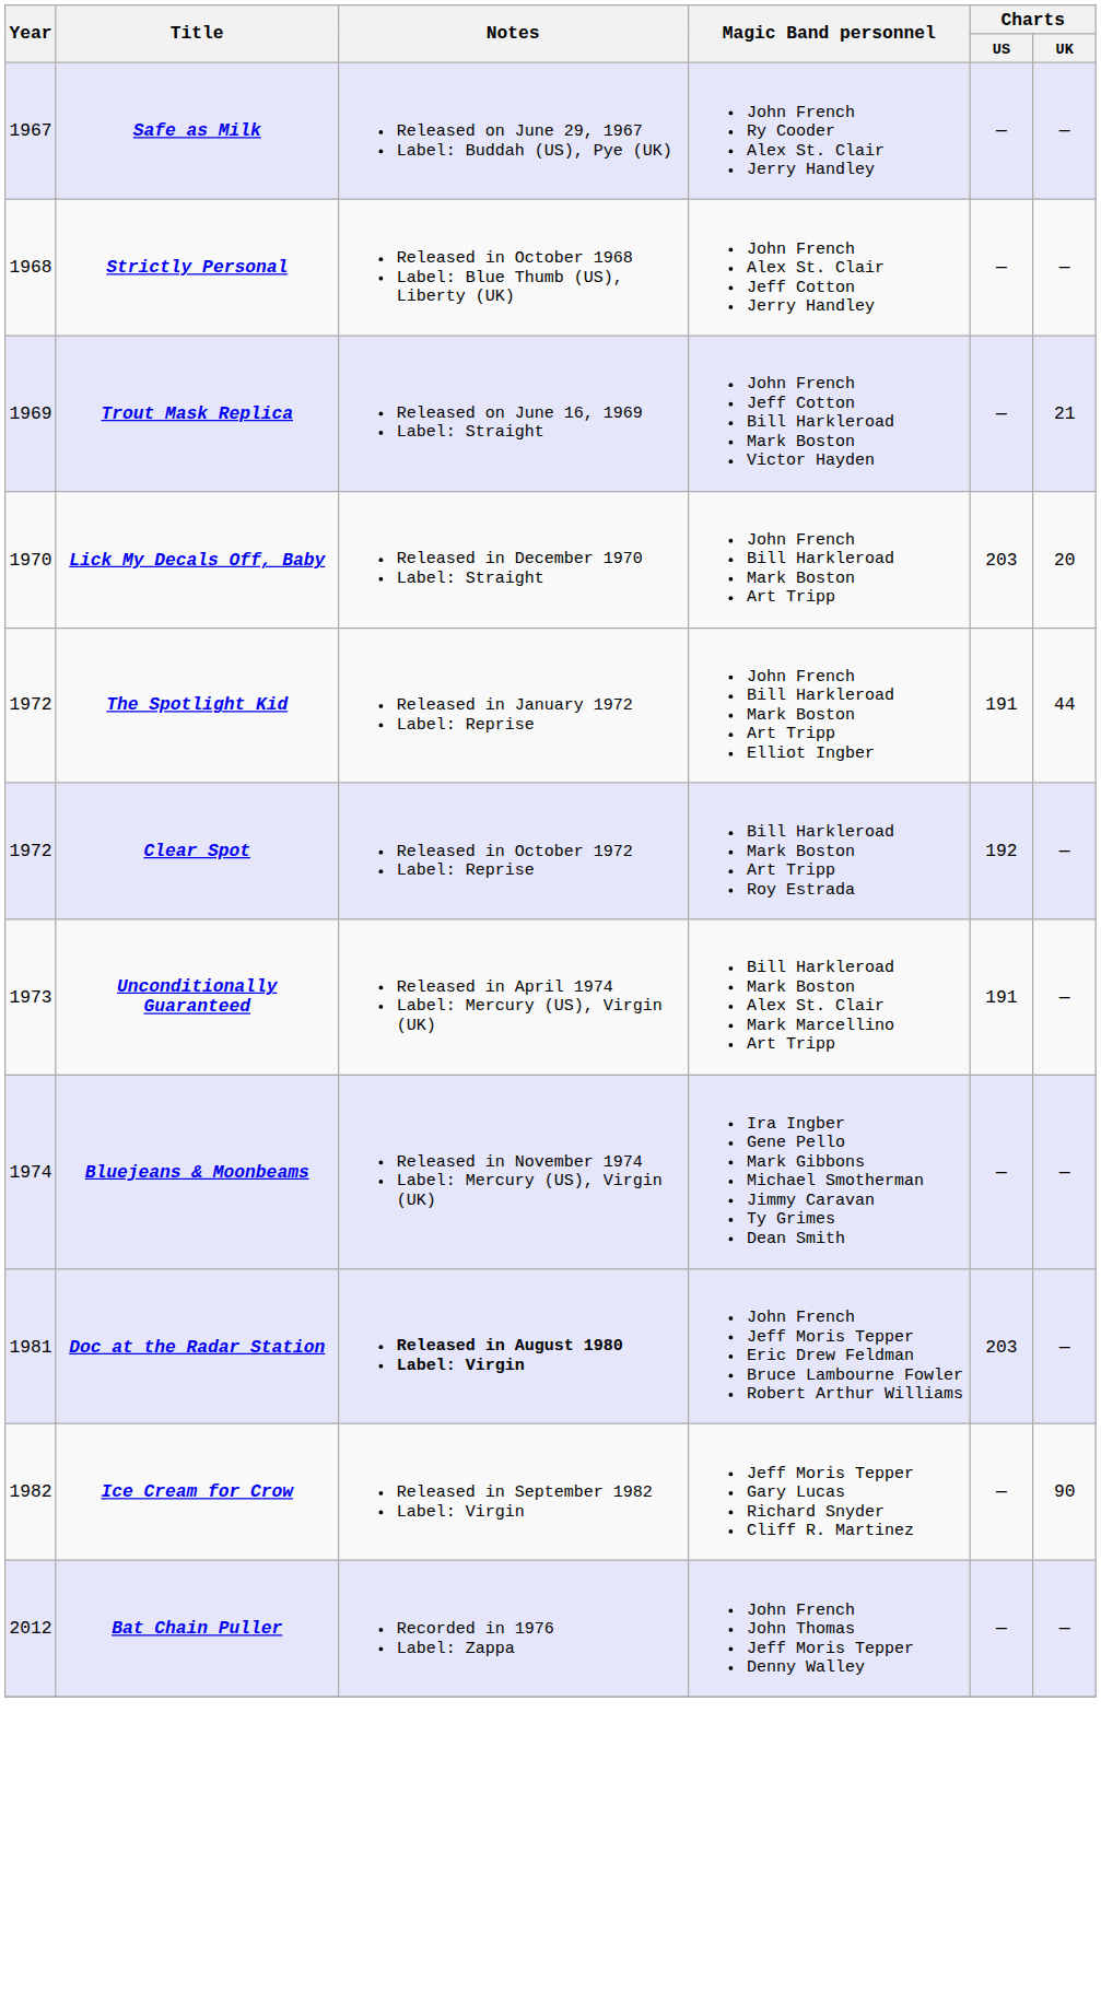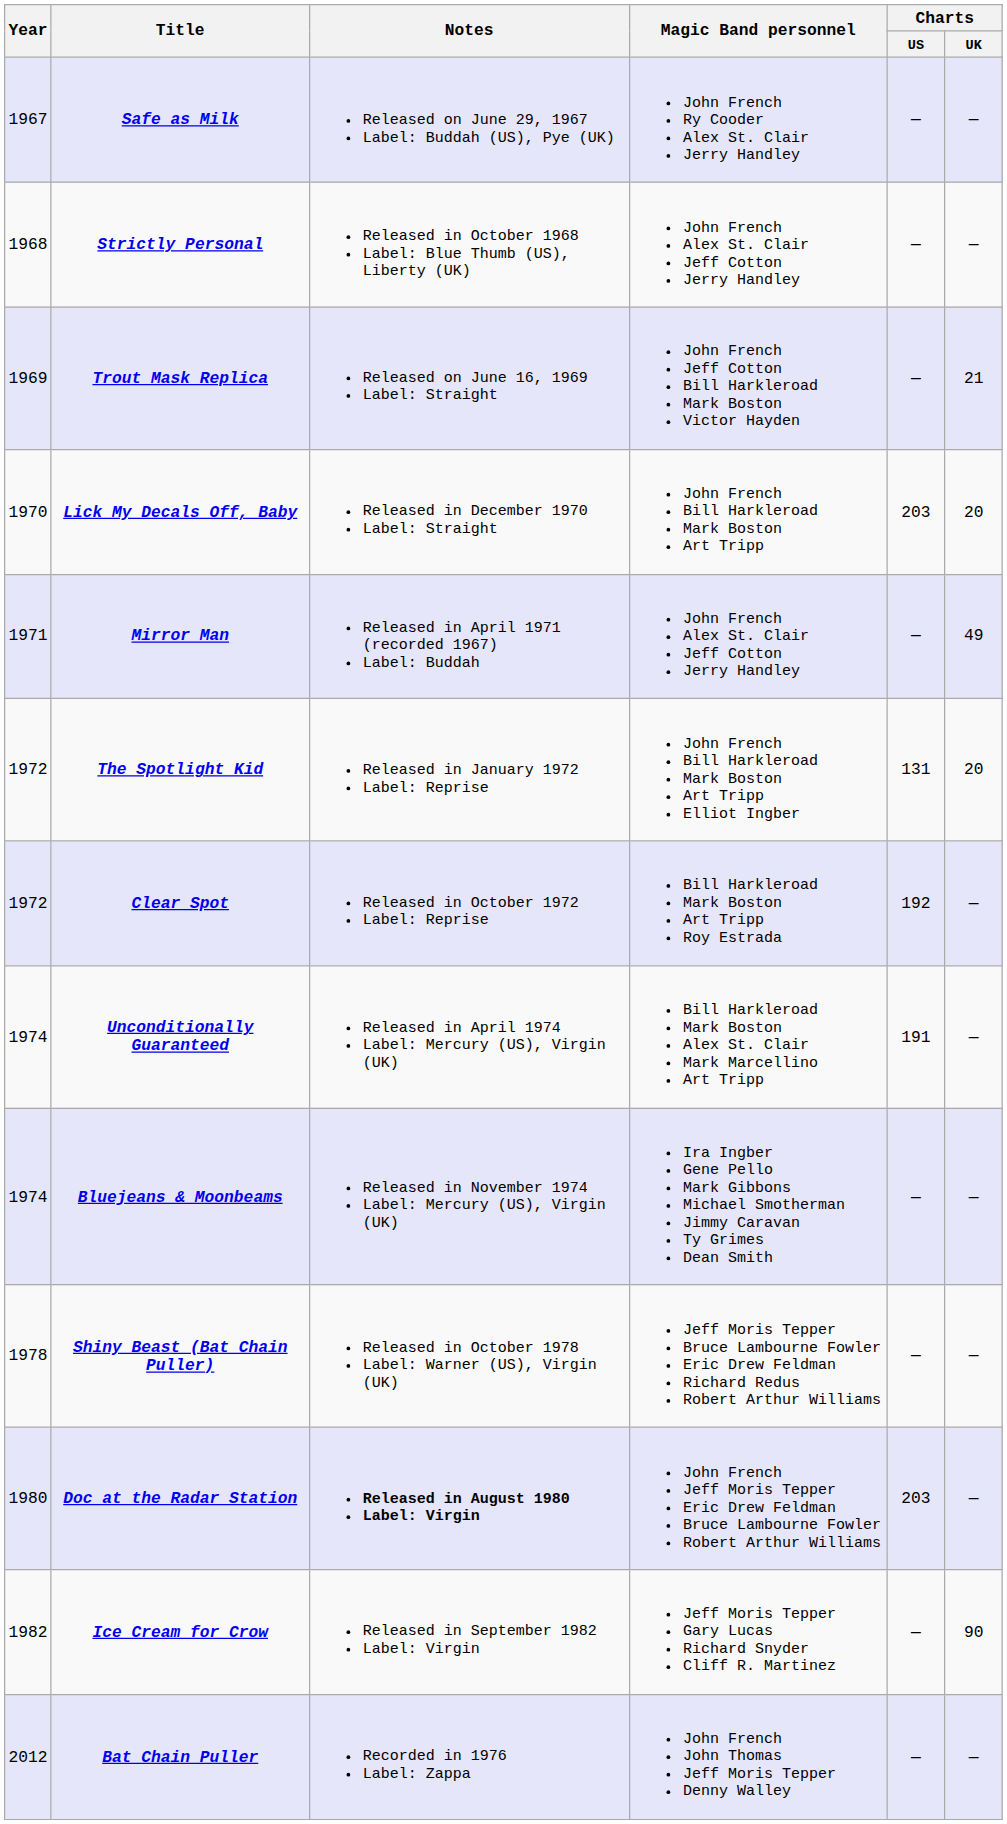+ row: 1971 | Mirror Man | Released in April 1971 (recorded 1967) Label: Buddah | John French Alex St. Clair Jeff Cotton Jerry Handley | — | 49
The Spotlight Kid | Charts / US: 191 -> 131
The Spotlight Kid | Charts / UK: 44 -> 20
Unconditionally Guaranteed | Year: 1973 -> 1974
+ row: 1978 | Shiny Beast (Bat Chain Puller) | Released in October 1978 Label: Warner (US), Virgin (UK) | Jeff Moris Tepper Bruce Lambourne Fowler Eric Drew Feldman Richard Redus Robert Arthur Williams | — | —
Doc at the Radar Station | Year: 1981 -> 1980
